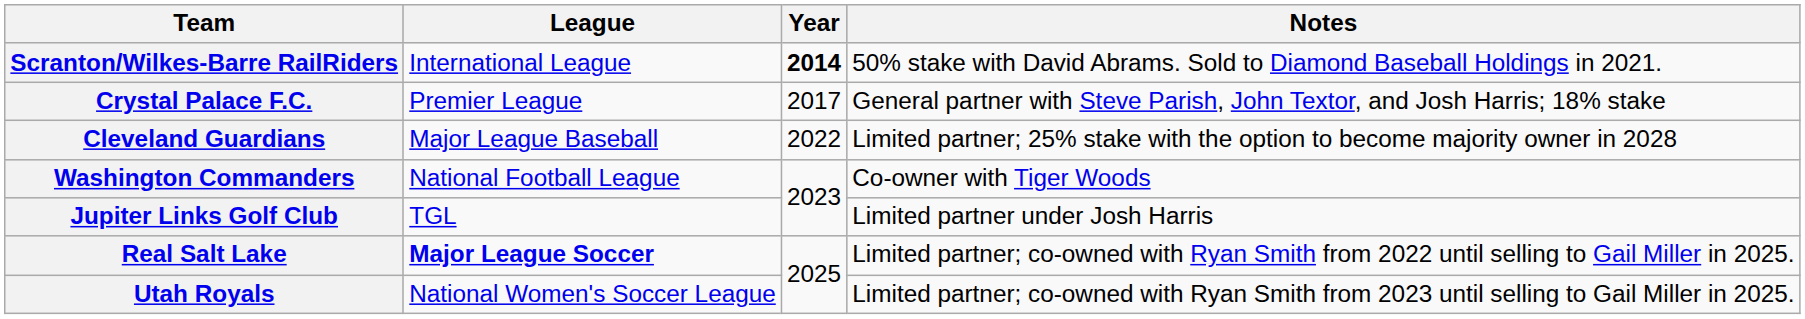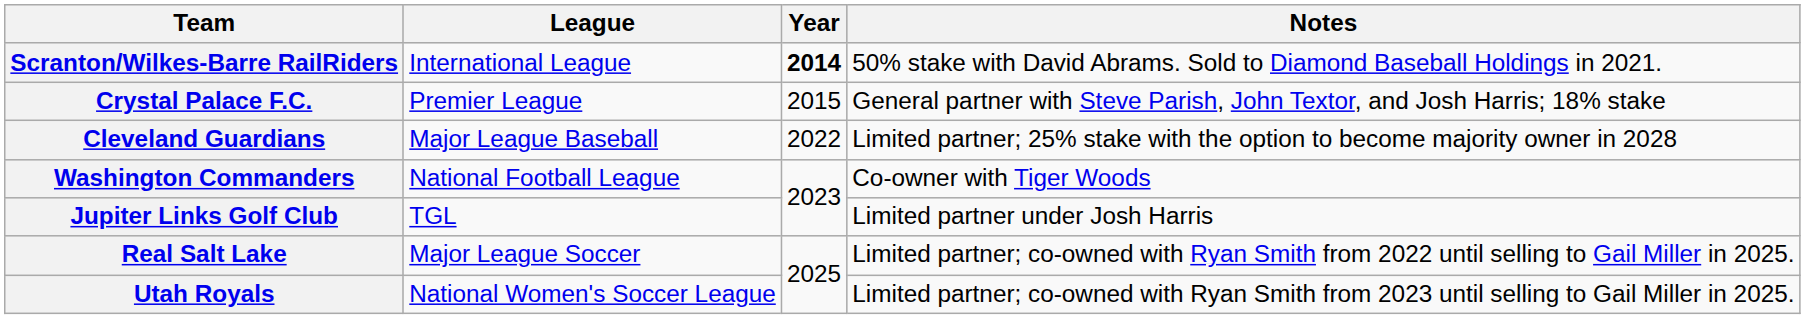Crystal Palace F.C. | Year: 2017 -> 2015
Real Salt Lake | League: bold -> normal
